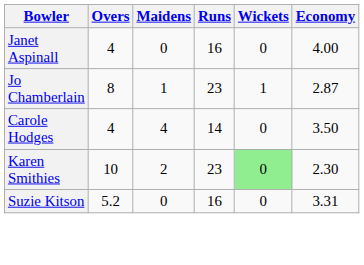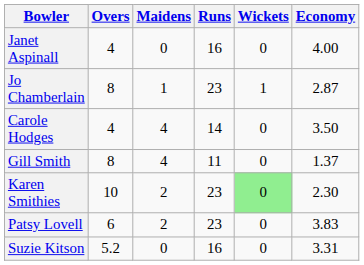+ row: Gill Smith | 8 | 4 | 11 | 0 | 1.37
+ row: Patsy Lovell | 6 | 2 | 23 | 0 | 3.83
